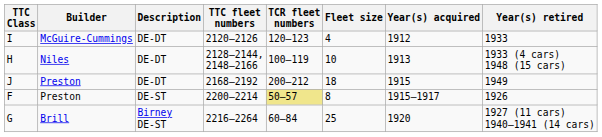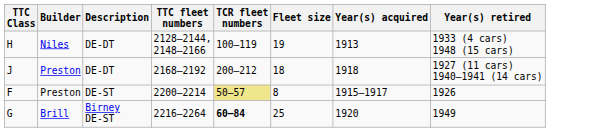- row: I | McGuire-Cummings | DE-DT | 2120–2126 | 120–123 | 4 | 1912 | 1933
H | Fleet size: 10 -> 19
J | Year(s) acquired: 1915 -> 1918
J | Year(s) retired: 1949 -> 1927 (11 cars) 1940–1941 (14 cars)
G | TCR fleet numbers: normal -> bold
G | Year(s) retired: 1927 (11 cars) 1940–1941 (14 cars) -> 1949
